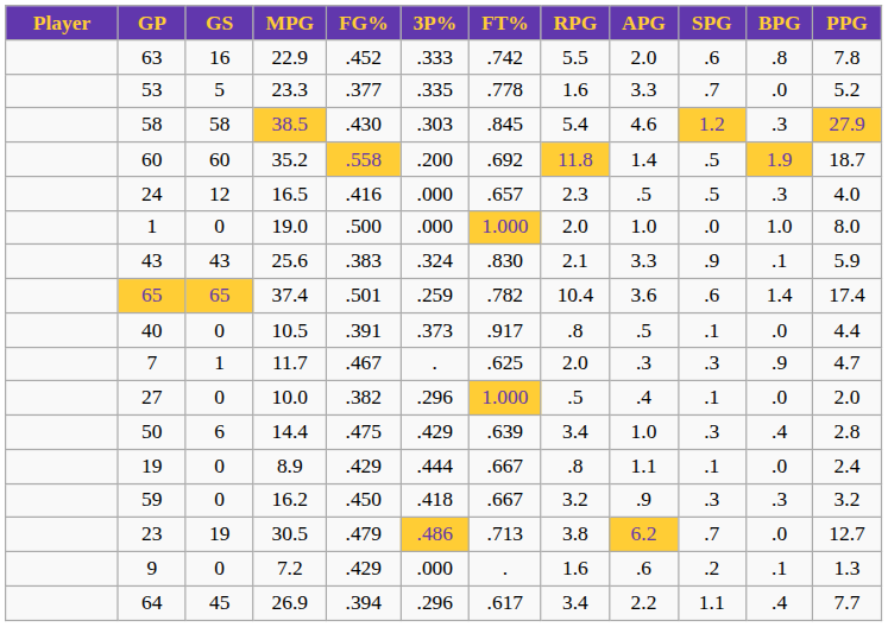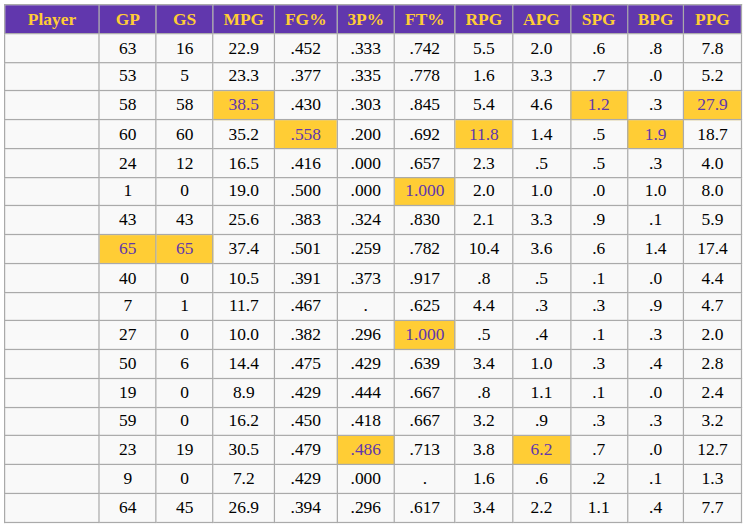7 | RPG: 2.0 -> 4.4
27 | BPG: .0 -> .3
